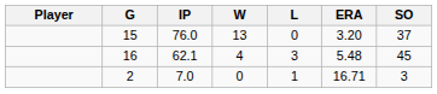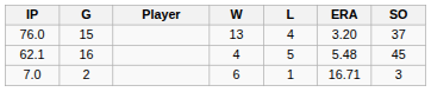columns swapped: Player <-> IP
15 | L: 0 -> 4
16 | L: 3 -> 5
2 | W: 0 -> 6
